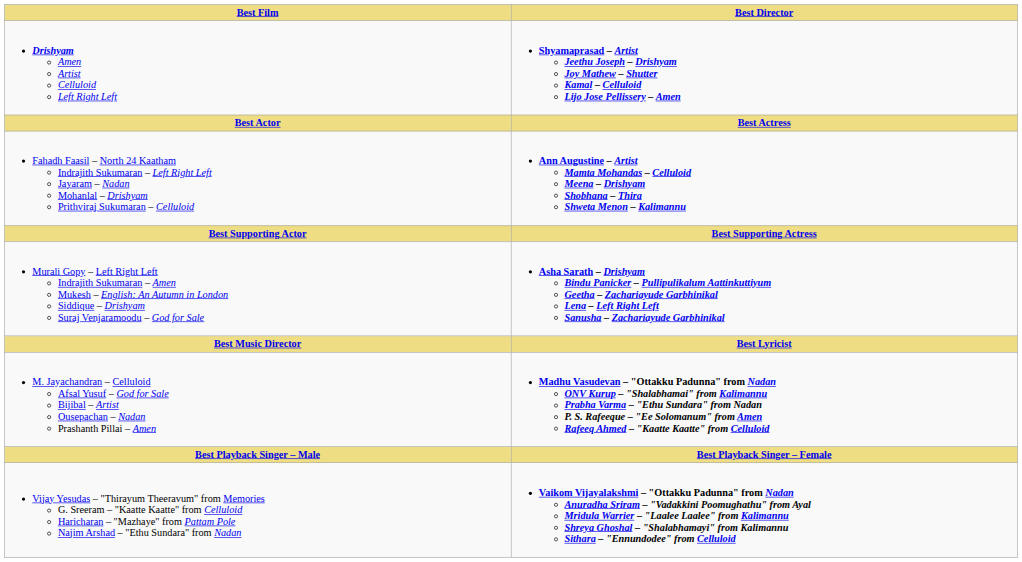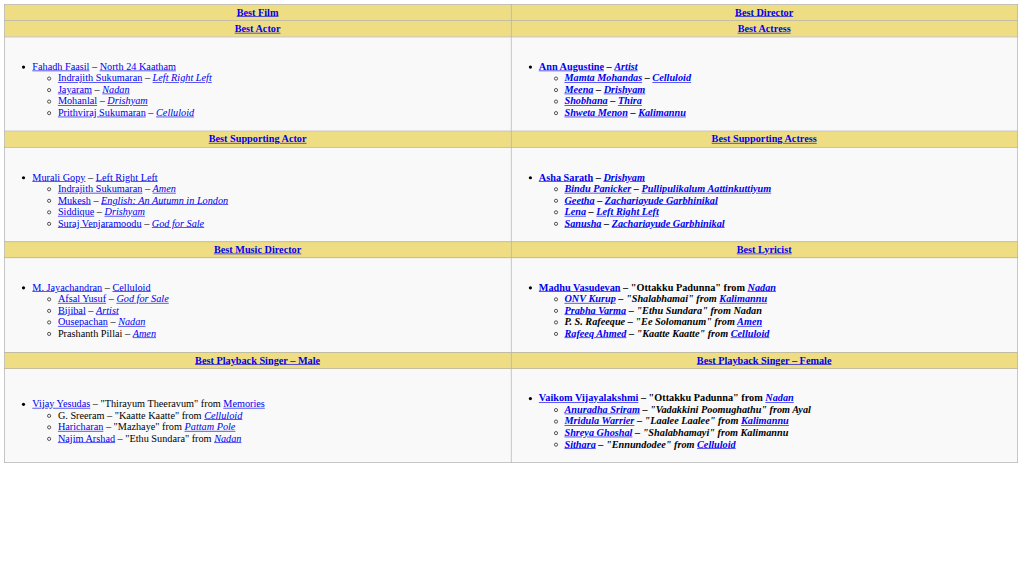- row: Drishyam Amen Artist Celluloid Left Right Left | Shyamaprasad – Artist Jeethu Joseph – Drishyam Joy Mathew – Shutter Kamal – Celluloid Lijo Jose Pellissery – Amen
